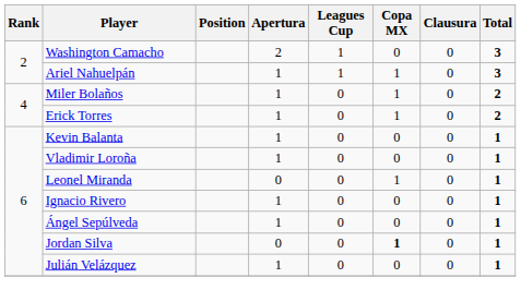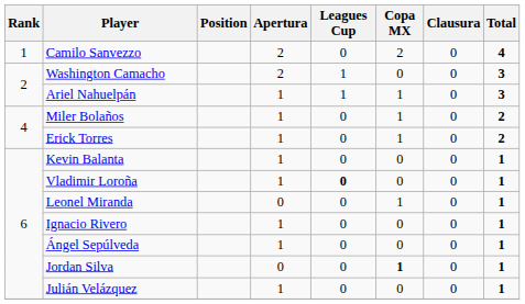+ row: 1 | Camilo Sanvezzo | 2 | 0 | 2 | 0 | 4
Vladimir Loroña | Leagues Cup: normal -> bold
